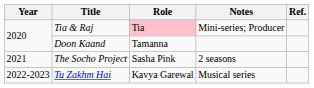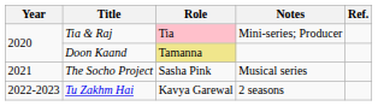Doon Kaand | Role: no background -> khaki background
The Socho Project | Notes: 2 seasons -> Musical series
Tu Zakhm Hai | Notes: Musical series -> 2 seasons
